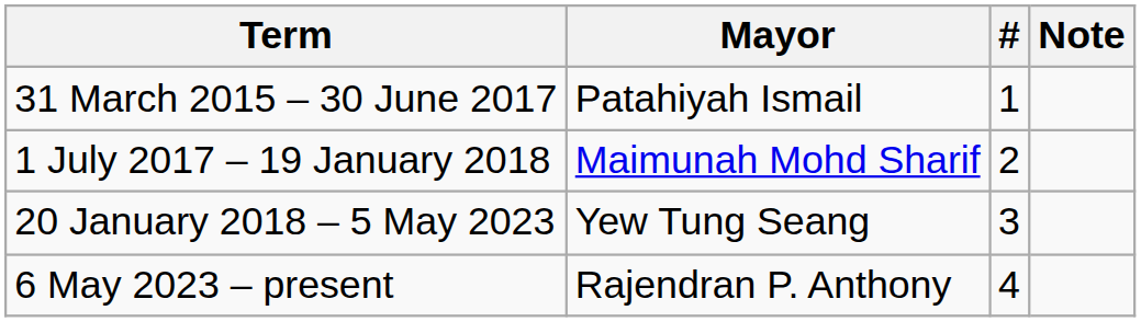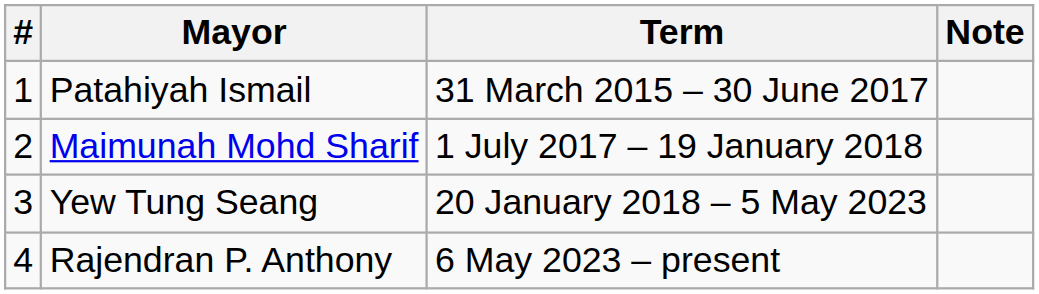columns swapped: # <-> Term
